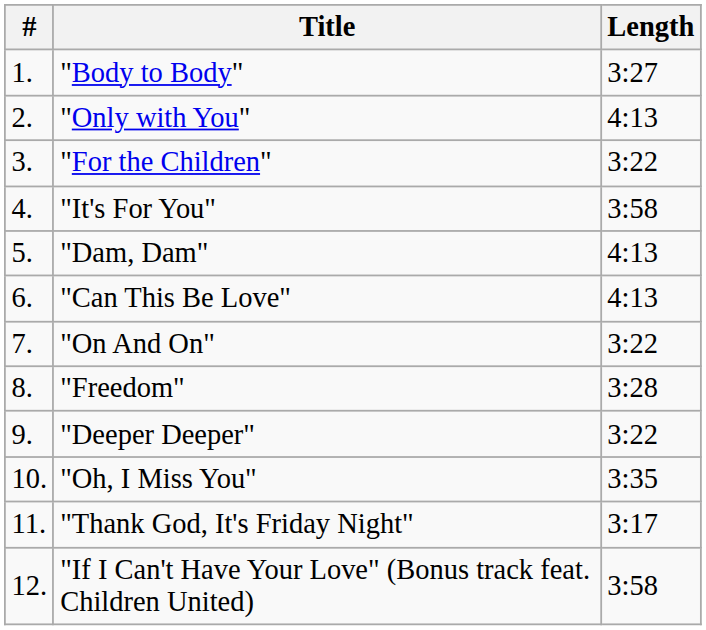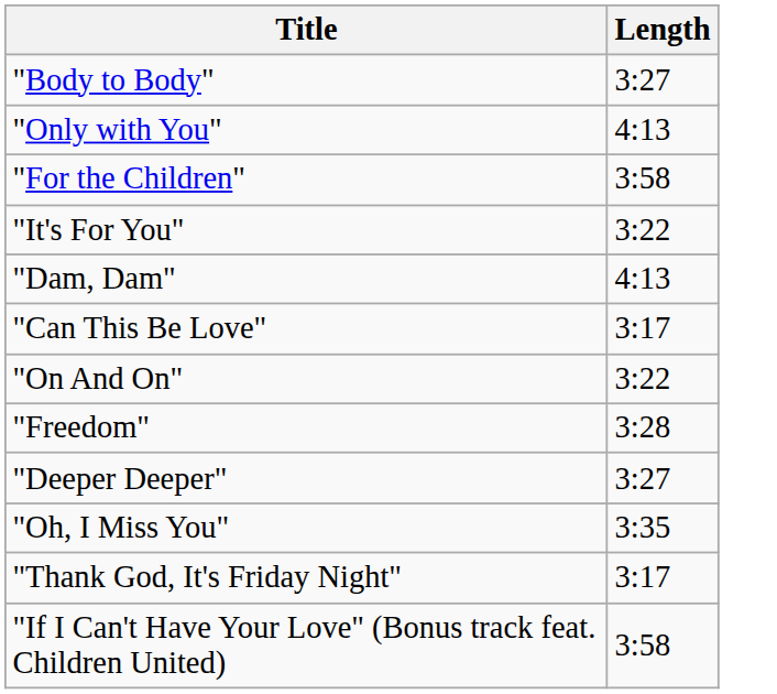- column: # | 1. | 2. | 3. | 4. | 5. | 6. | 7. | 8. | 9. | 10. | 11. | 12.
"For the Children" | Length: 3:22 -> 3:58
"It's For You" | Length: 3:58 -> 3:22
"Can This Be Love" | Length: 4:13 -> 3:17
"Deeper Deeper" | Length: 3:22 -> 3:27
